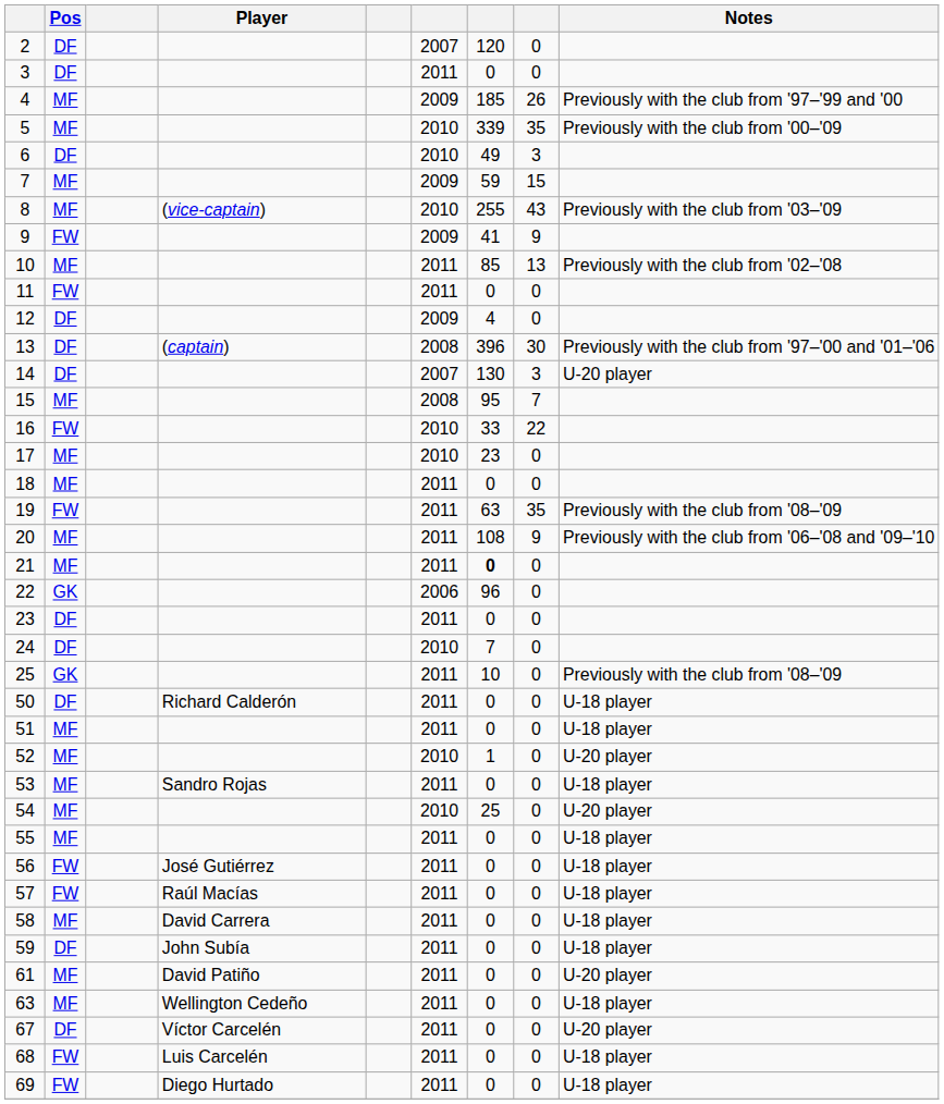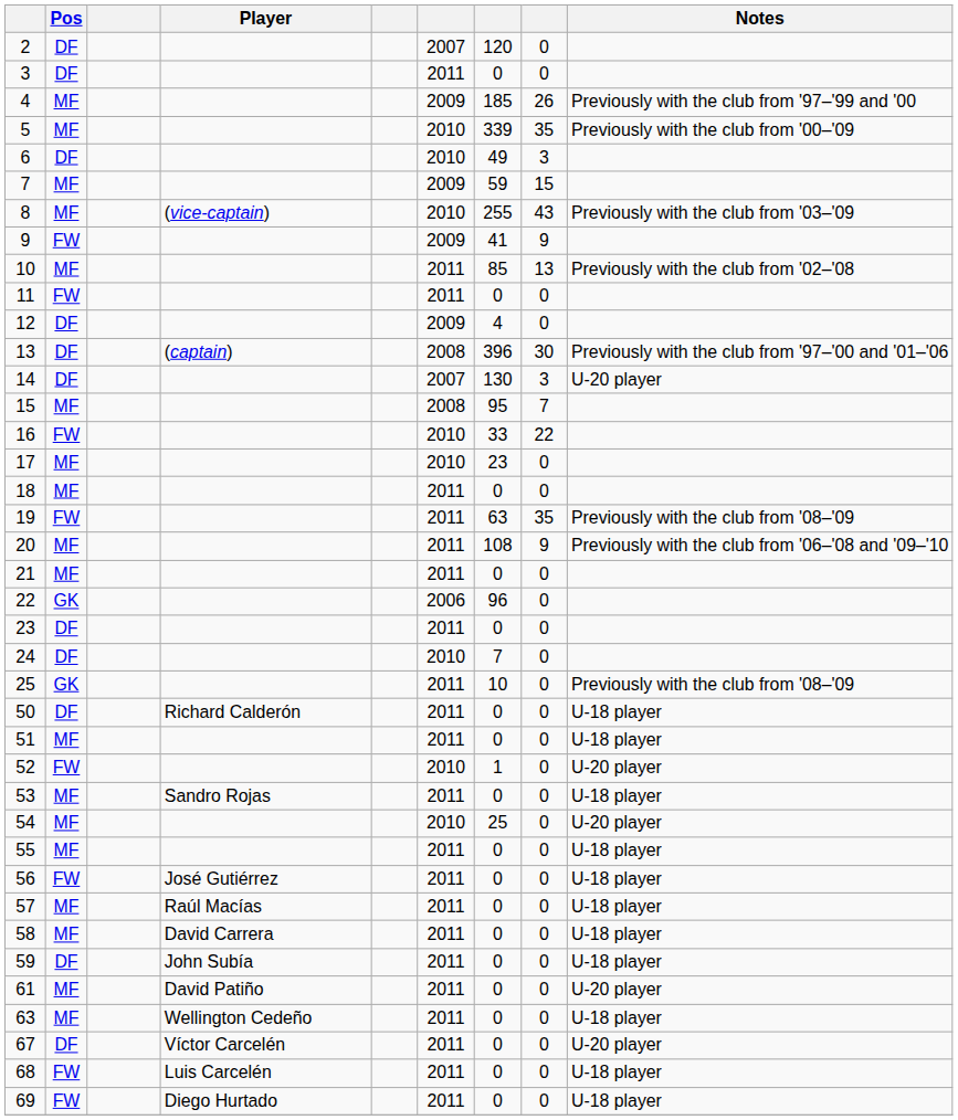21 | column 7: bold -> normal
52 | Pos: MF -> FW
57 | Pos: FW -> MF
